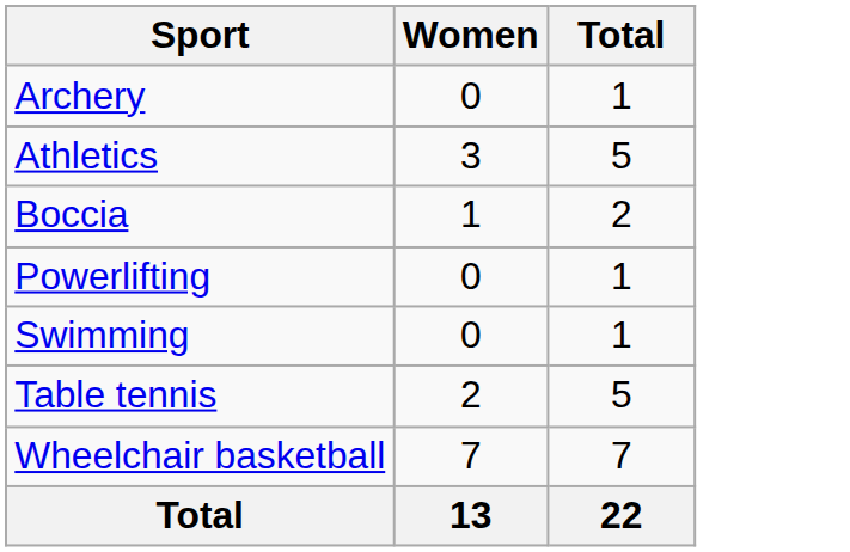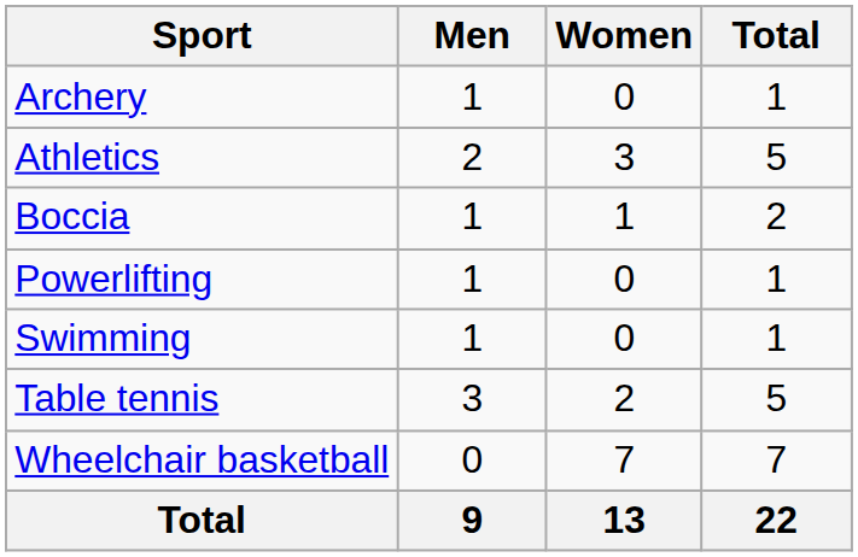+ column: Men | 1 | 2 | 1 | 1 | 1 | 3 | 0 | 9
